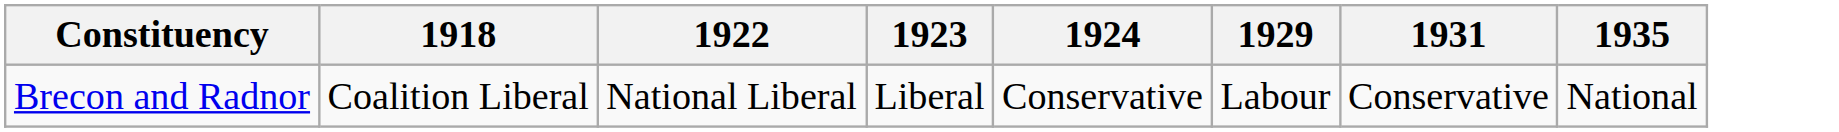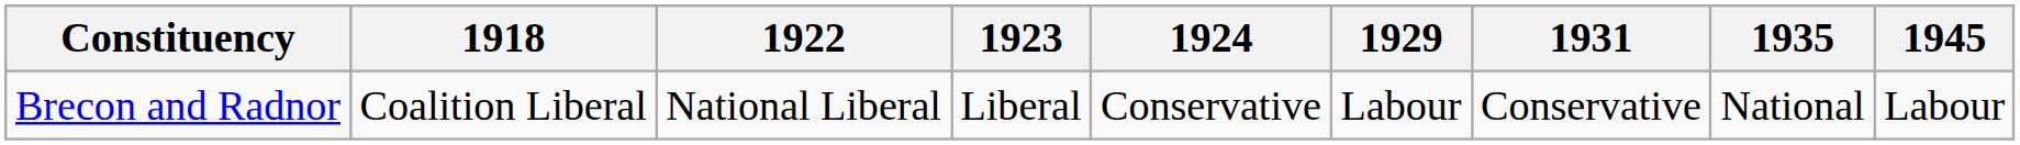+ column: 1945 | Labour
